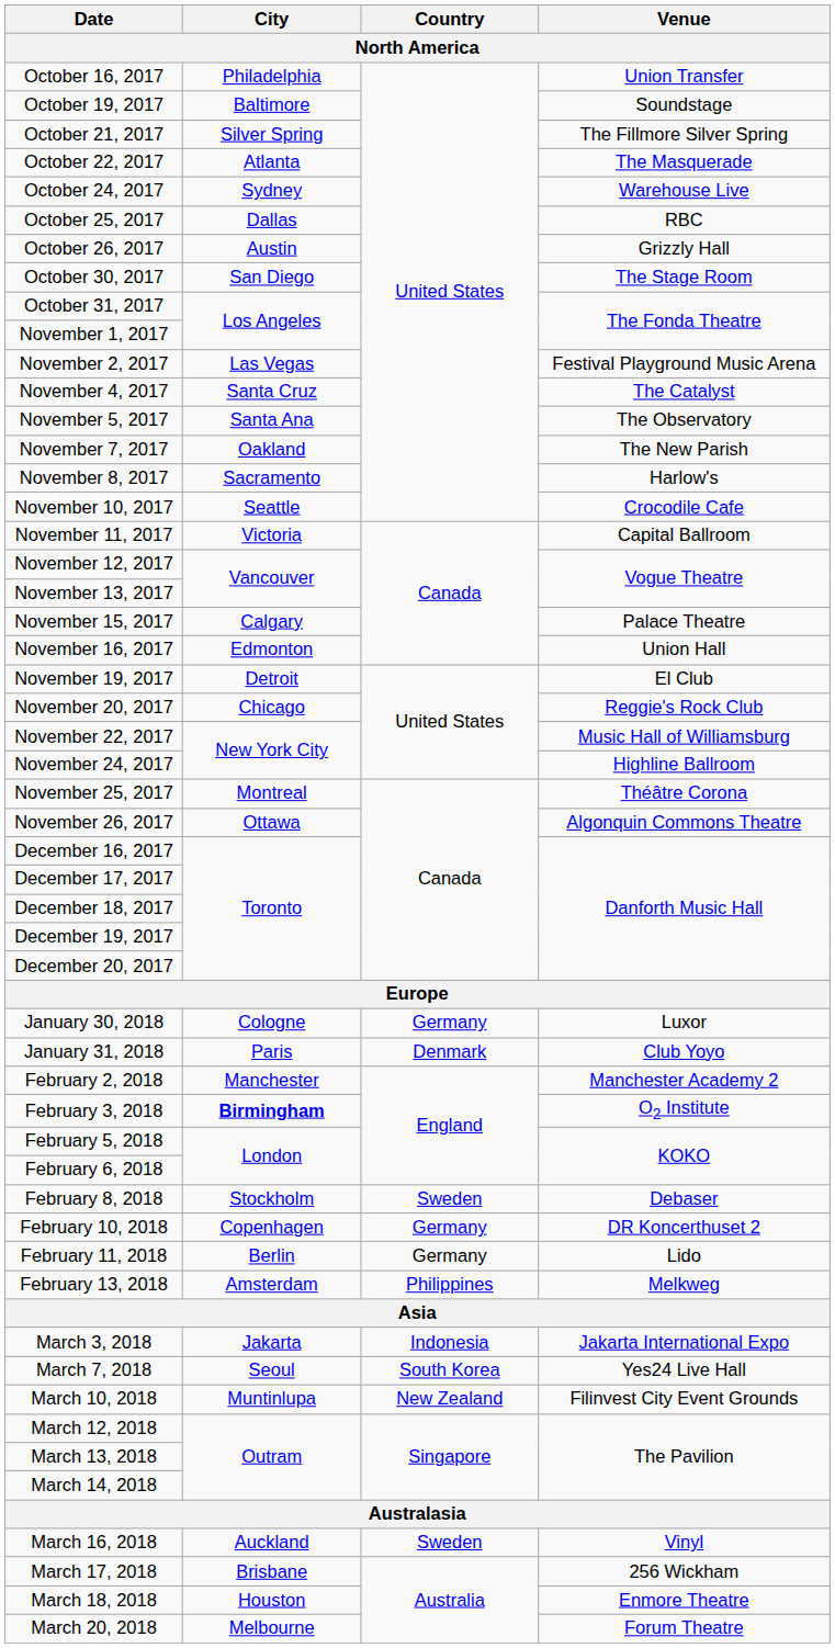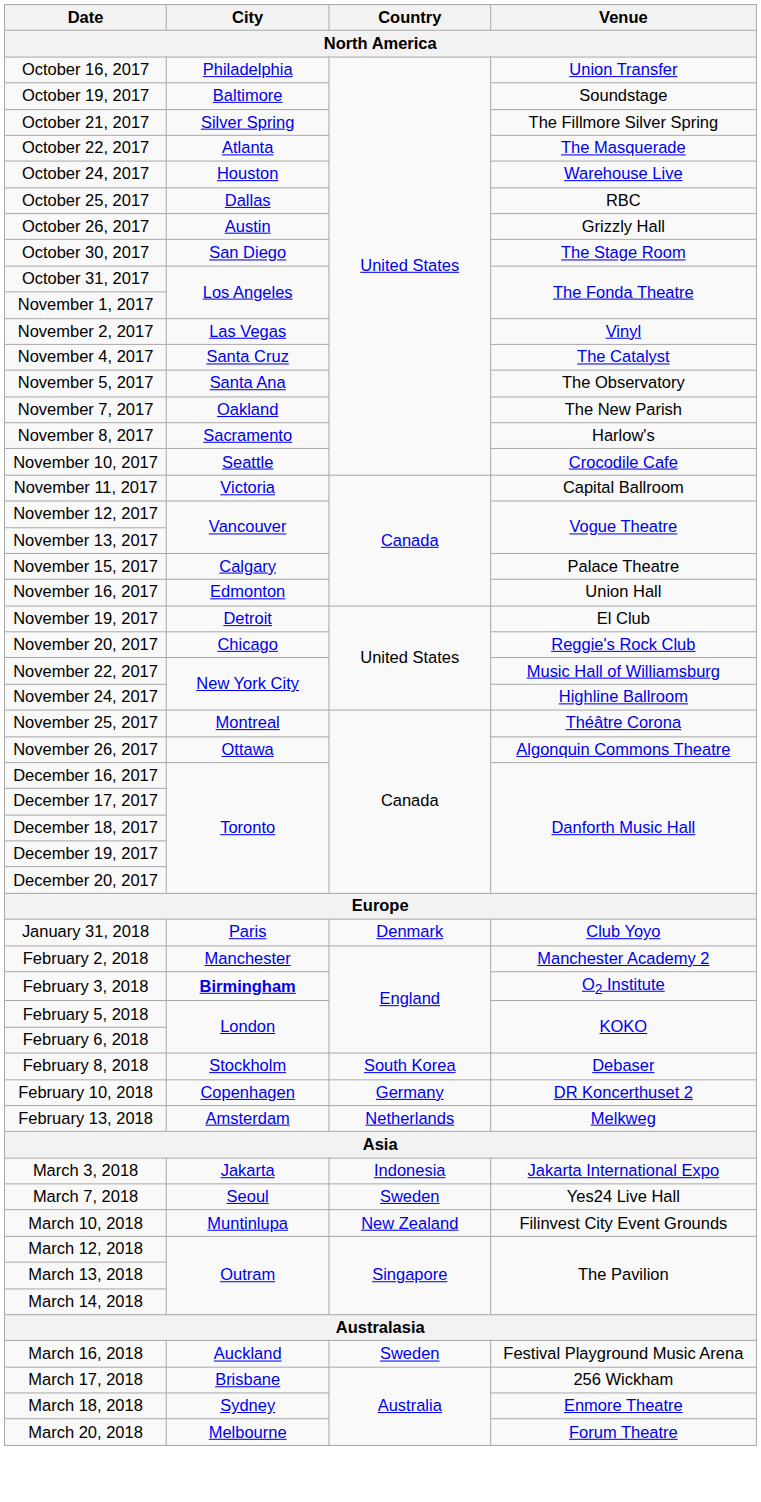October 24, 2017 | City: Sydney -> Houston
November 2, 2017 | Venue: Festival Playground Music Arena -> Vinyl
- row: January 30, 2018 | Cologne | Germany | Luxor
February 8, 2018 | Country: Sweden -> South Korea
- row: February 11, 2018 | Berlin | Germany | Lido
February 13, 2018 | Country: Philippines -> Netherlands
March 7, 2018 | Country: South Korea -> Sweden
March 16, 2018 | Venue: Vinyl -> Festival Playground Music Arena
March 18, 2018 | City: Houston -> Sydney
